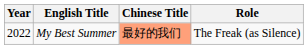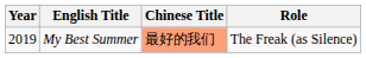My Best Summer | Year: 2022 -> 2019
